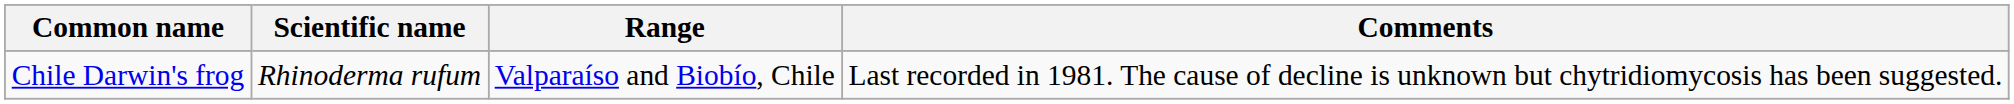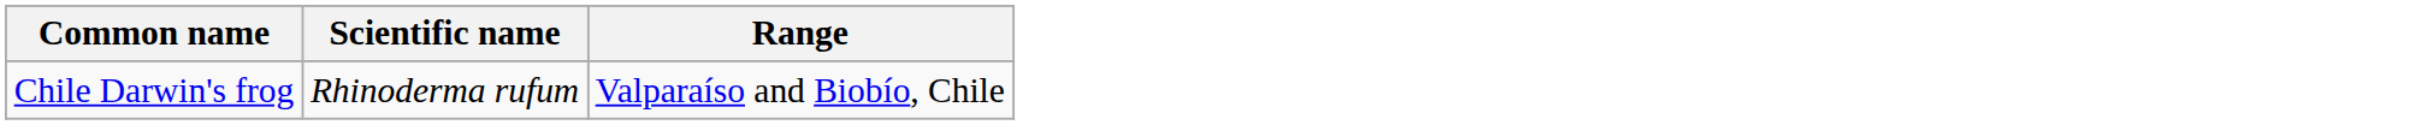- column: Comments | Last recorded in 1981. The cause of decline is unknown but chytridiomycosis has been suggested.
